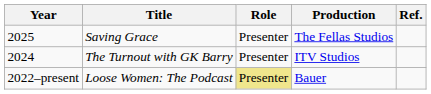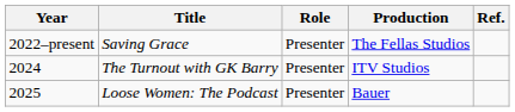Saving Grace | Year: 2025 -> 2022–present
Loose Women: The Podcast | Year: 2022–present -> 2025
Loose Women: The Podcast | Role: khaki background -> no background
